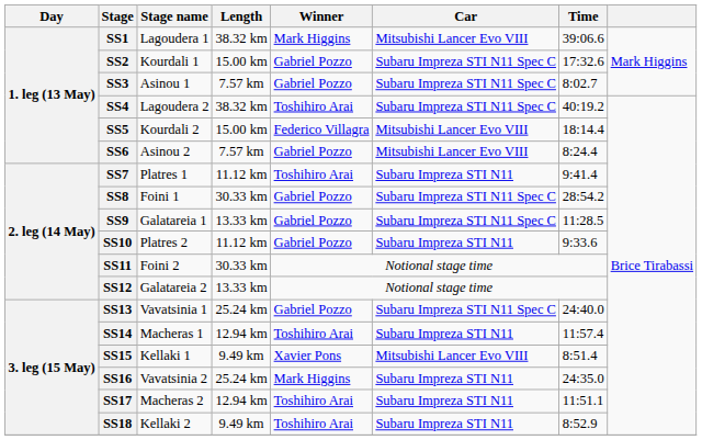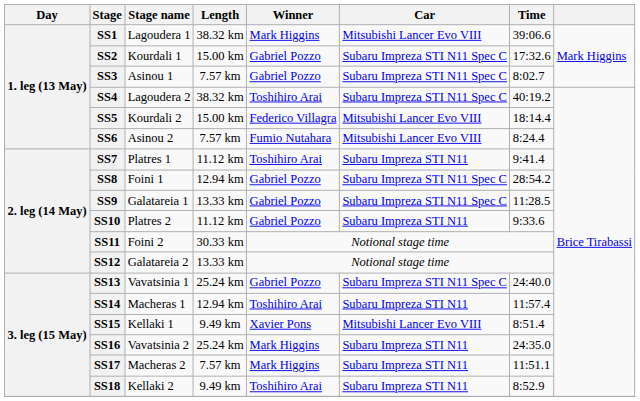SS6 | Winner: Gabriel Pozzo -> Fumio Nutahara
SS8 | Length: 30.33 km -> 12.94 km
SS17 | Length: 12.94 km -> 7.57 km
SS17 | Winner: Toshihiro Arai -> Mark Higgins
